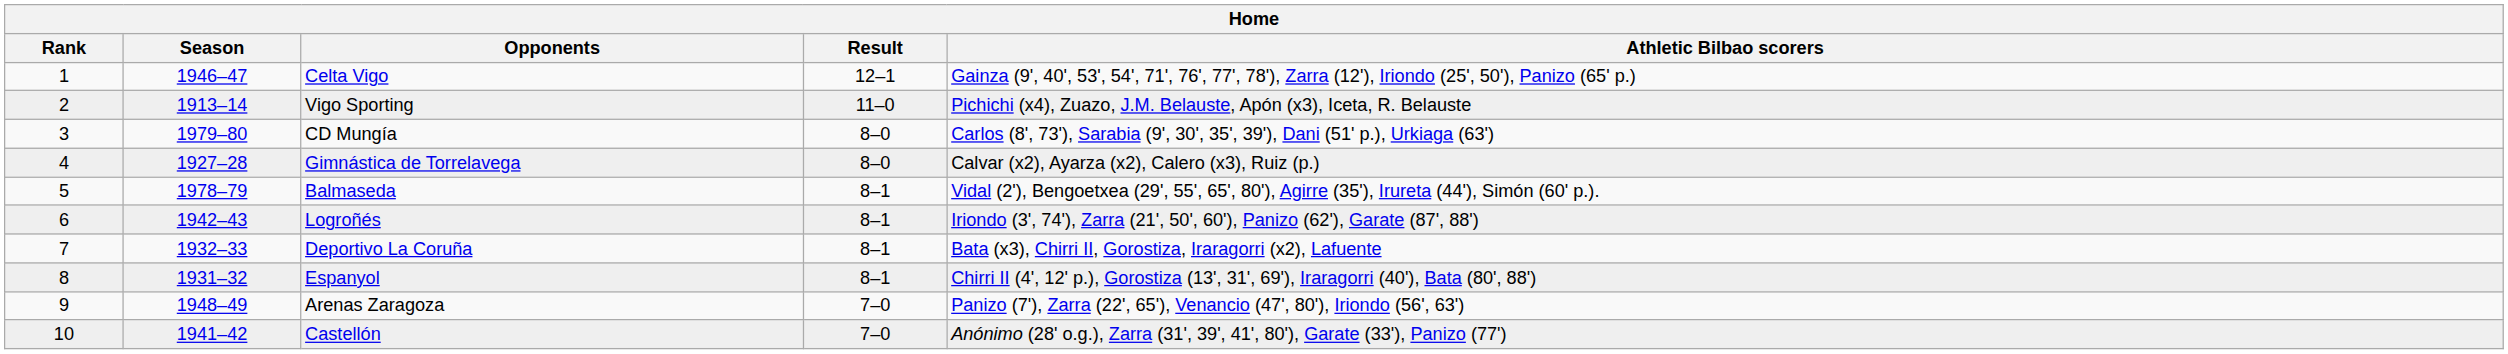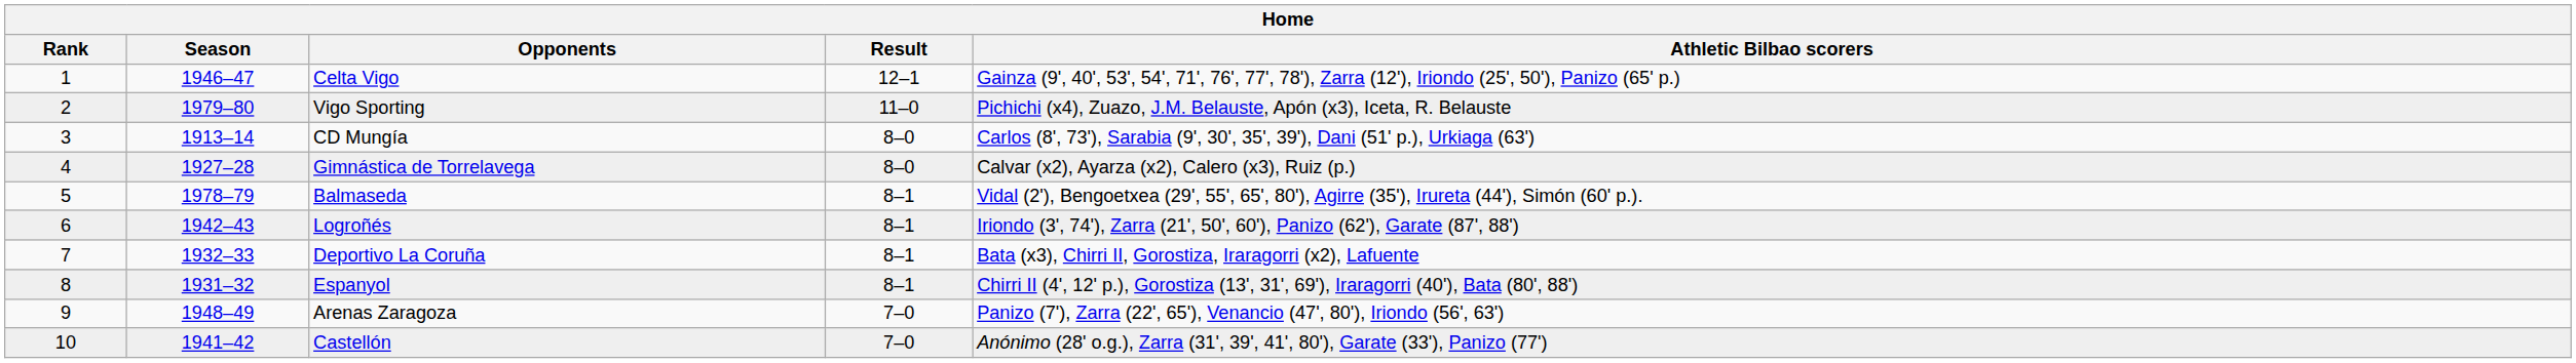Vigo Sporting | Season: 1913–14 -> 1979–80
CD Mungía | Season: 1979–80 -> 1913–14
